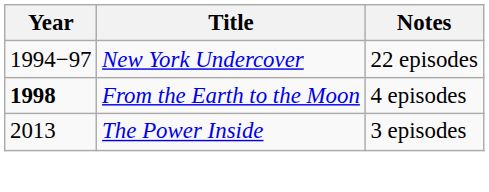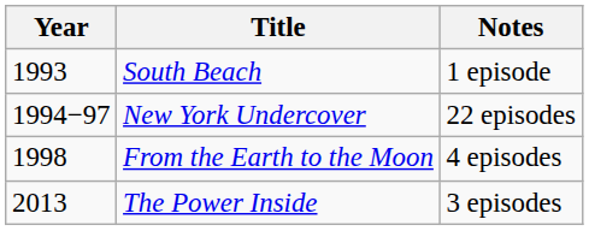+ row: 1993 | South Beach | 1 episode
From the Earth to the Moon | Year: bold -> normal
